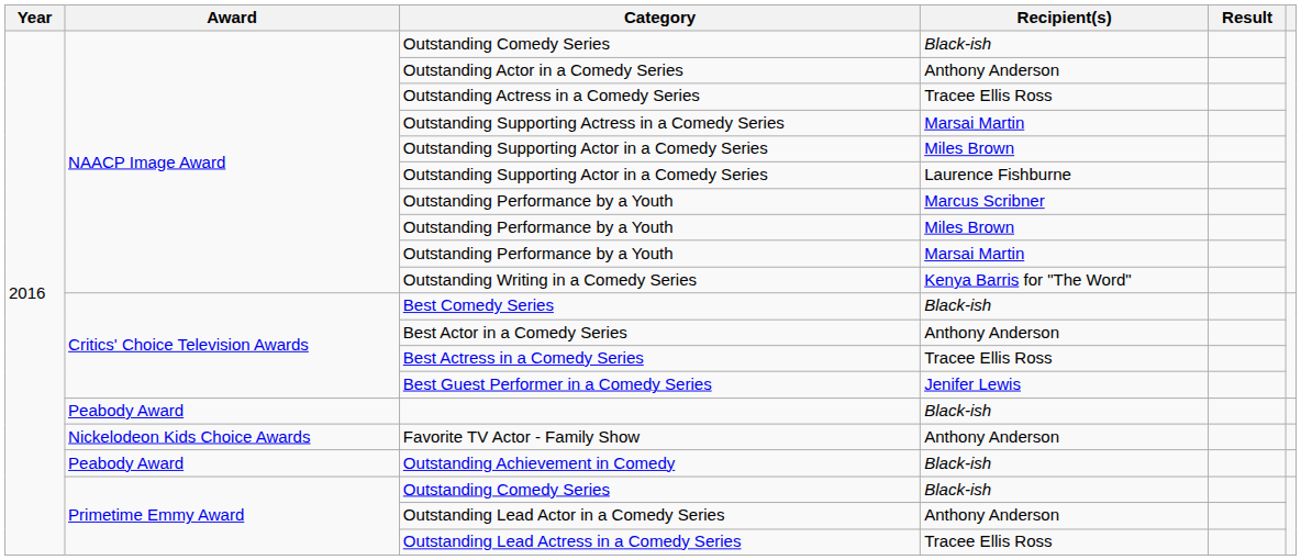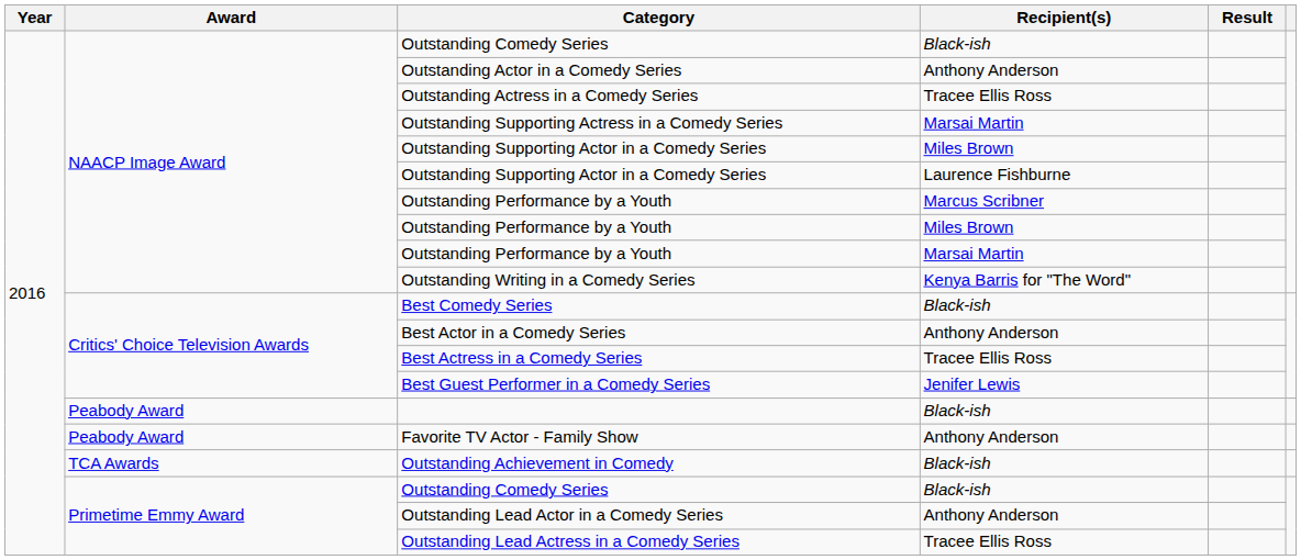Favorite TV Actor - Family Show | Award: Nickelodeon Kids Choice Awards -> Peabody Award
Outstanding Achievement in Comedy | Award: Peabody Award -> TCA Awards
